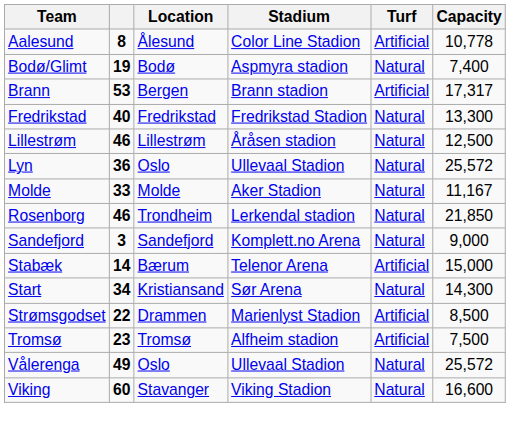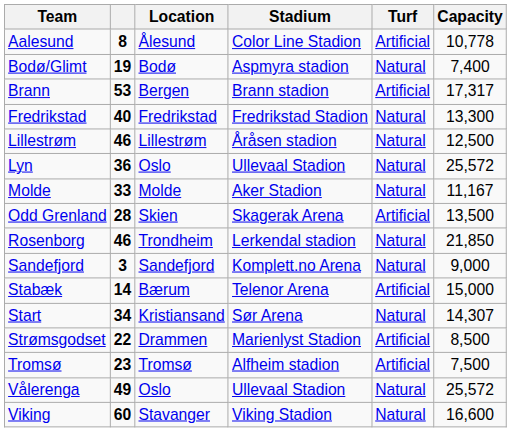+ row: Odd Grenland | 28 | Skien | Skagerak Arena | Artificial | 13,500
Start | Capacity: 14,300 -> 14,307
